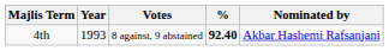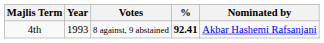4th | %: 92.40 -> 92.41
